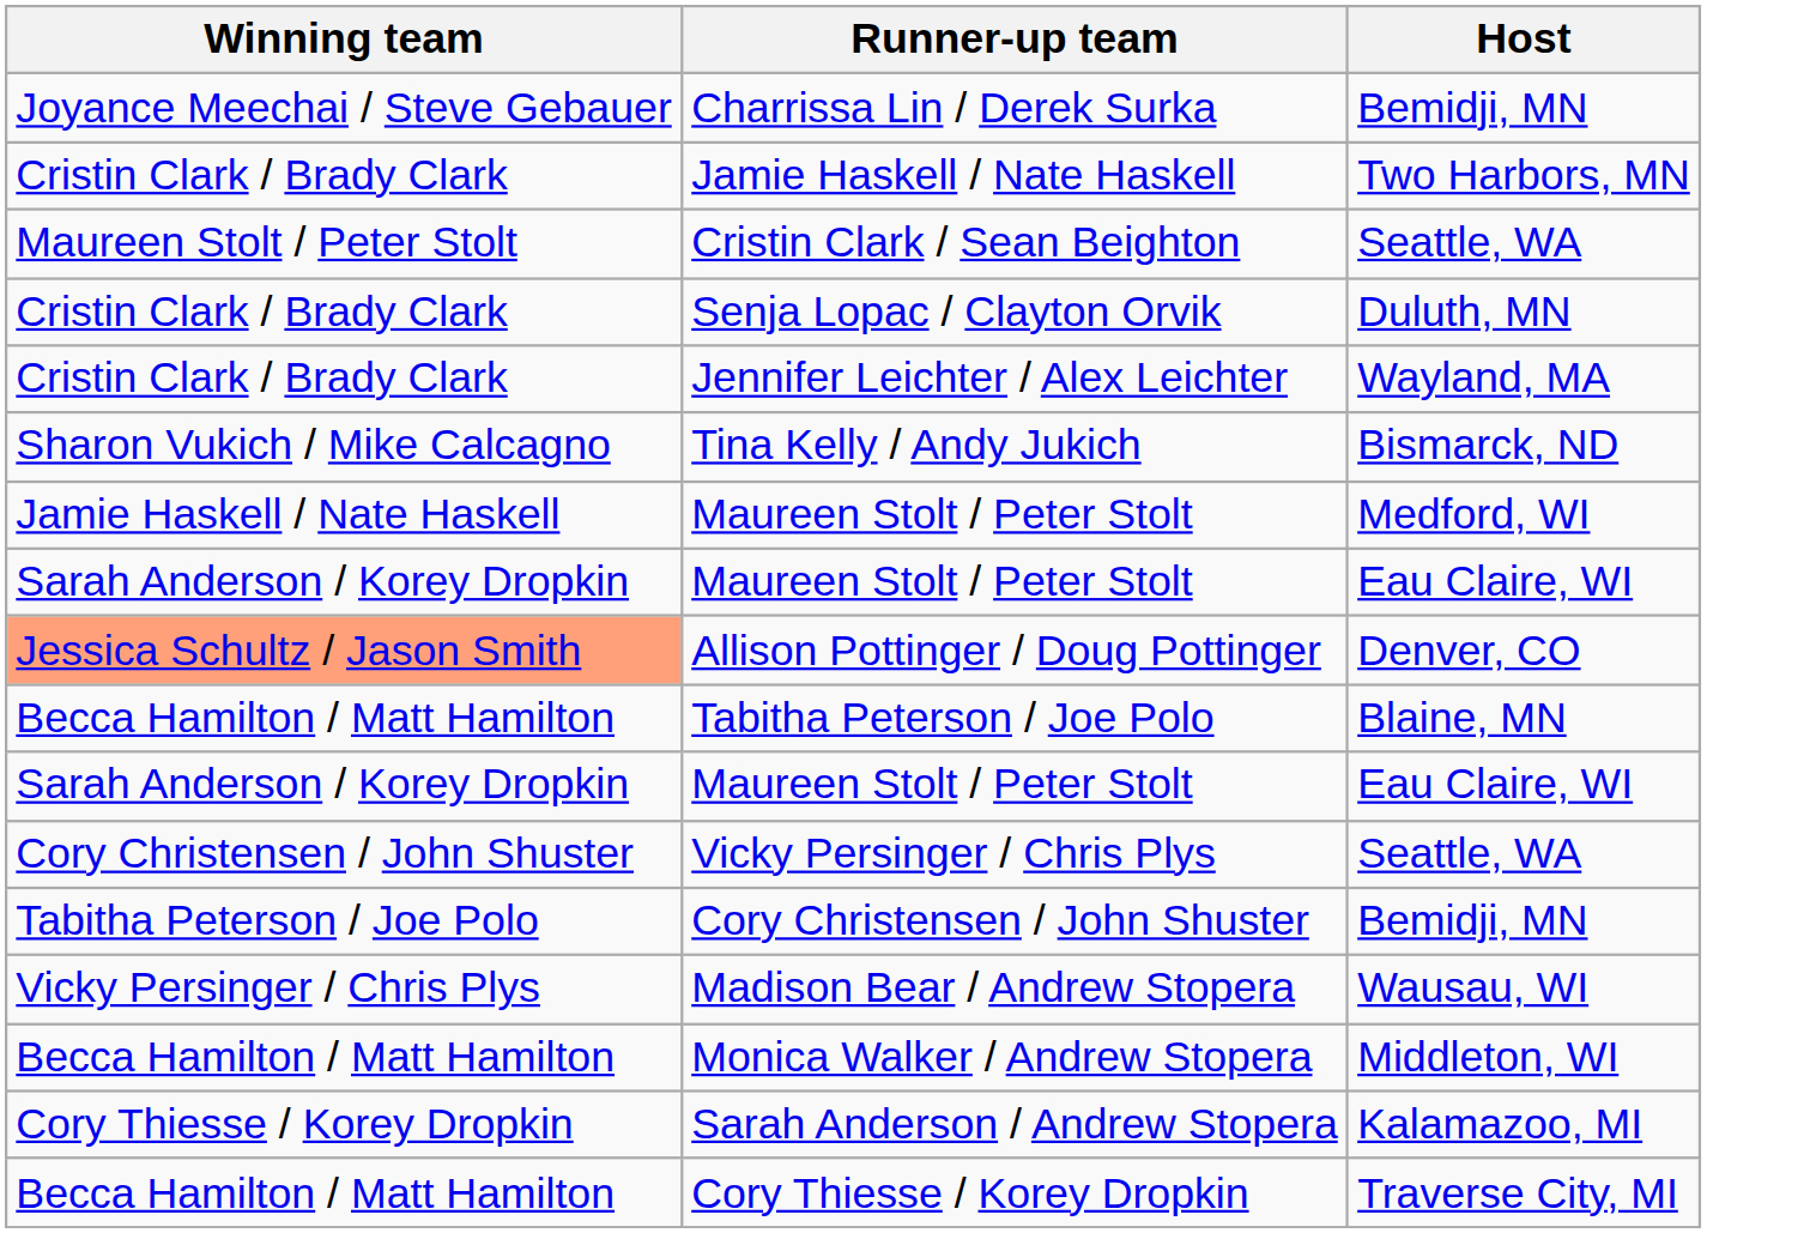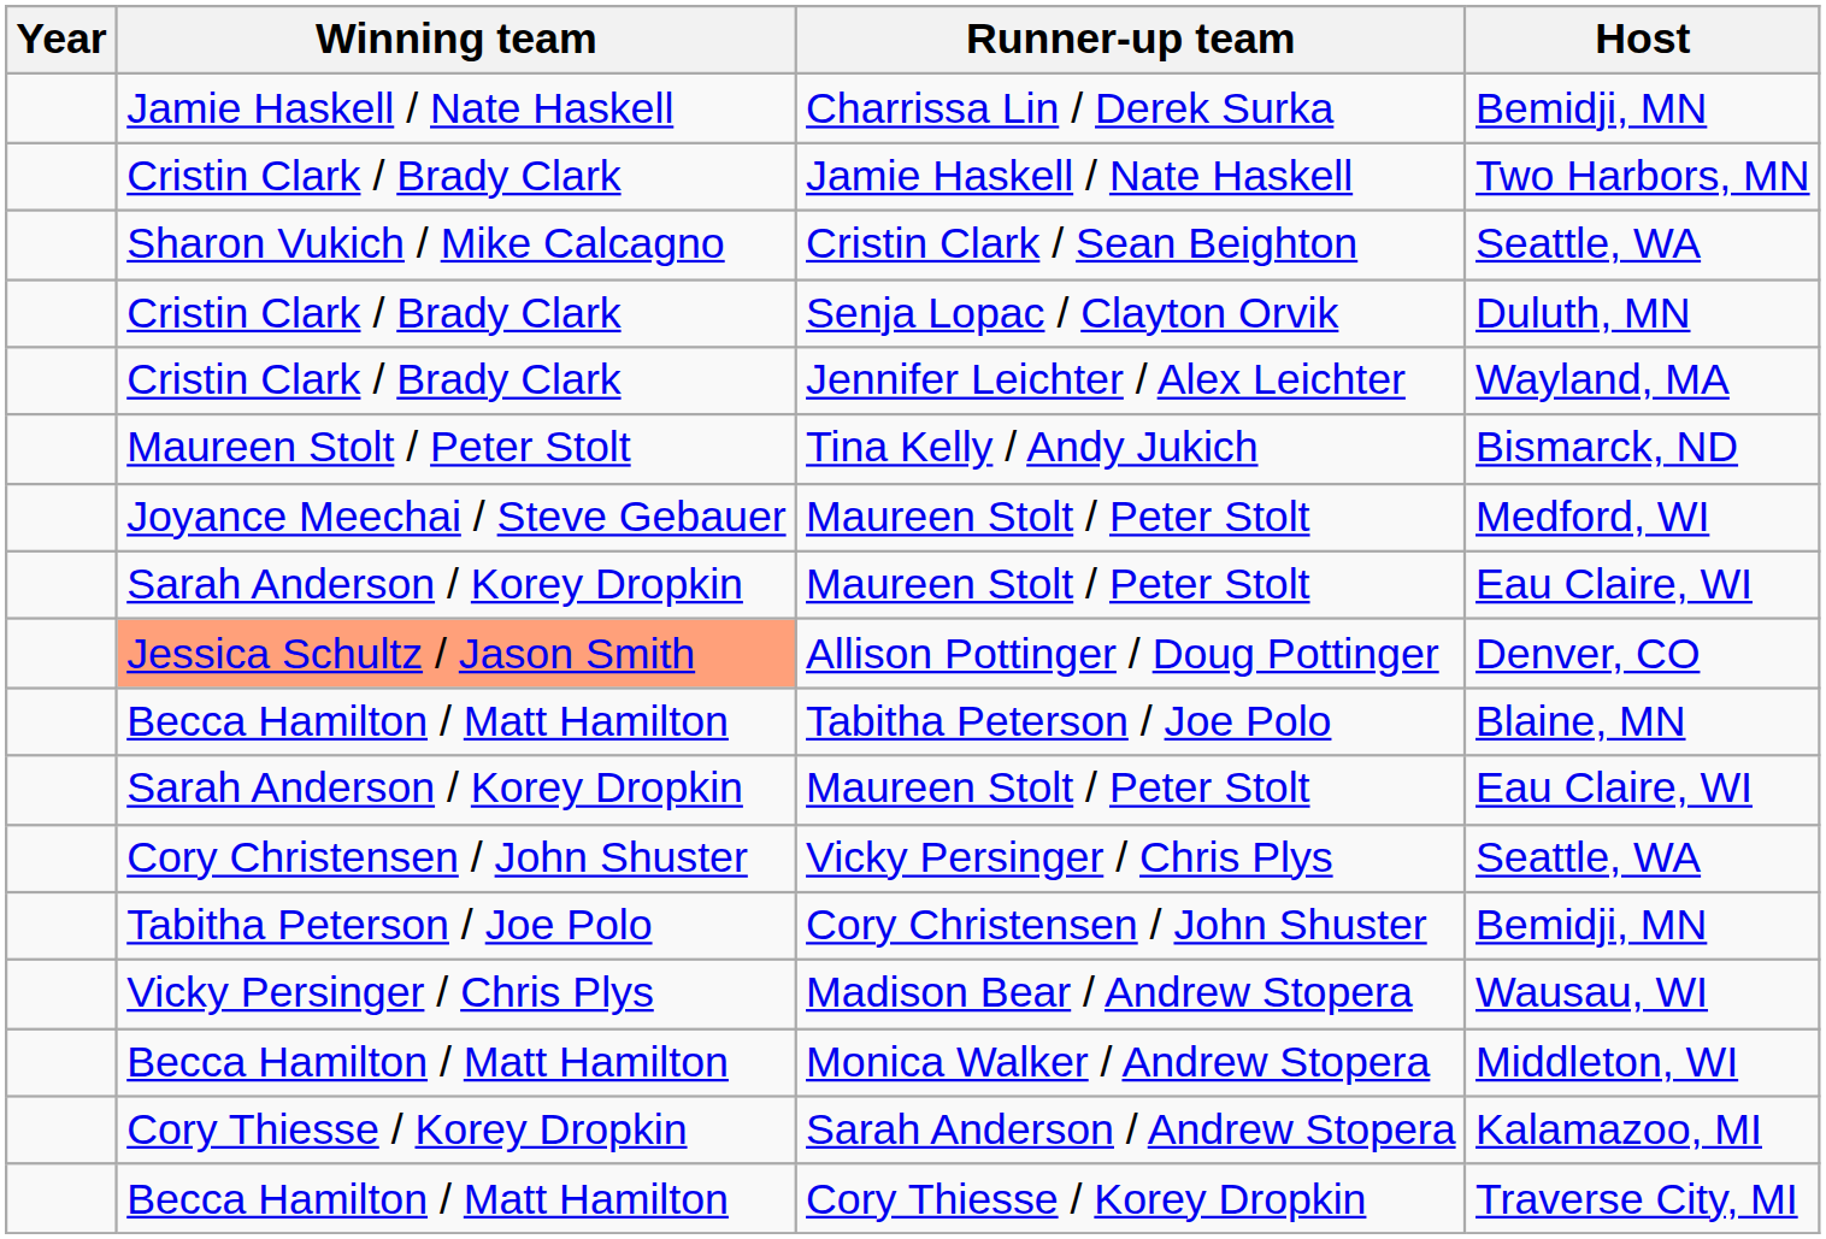+ column: Year
Charrissa Lin / Derek Surka | Winning team: Joyance Meechai / Steve Gebauer -> Jamie Haskell / Nate Haskell
Cristin Clark / Sean Beighton | Winning team: Maureen Stolt / Peter Stolt -> Sharon Vukich / Mike Calcagno
Tina Kelly / Andy Jukich | Winning team: Sharon Vukich / Mike Calcagno -> Maureen Stolt / Peter Stolt
Maureen Stolt / Peter Stolt / Medford, WI | Winning team: Jamie Haskell / Nate Haskell -> Joyance Meechai / Steve Gebauer
